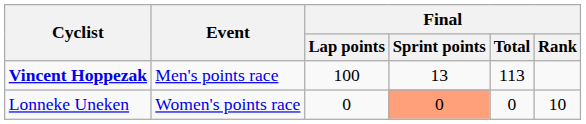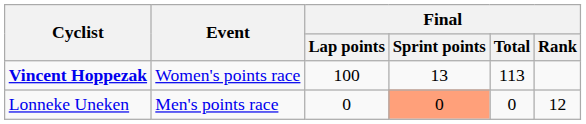Vincent Hoppezak | Event: Men's points race -> Women's points race
Lonneke Uneken | Event: Women's points race -> Men's points race
Lonneke Uneken | Final / Rank: 10 -> 12
